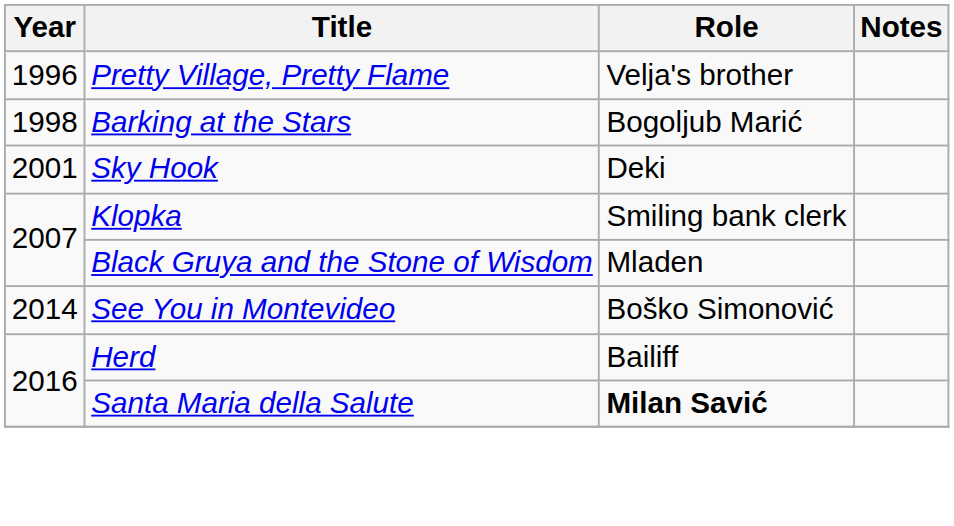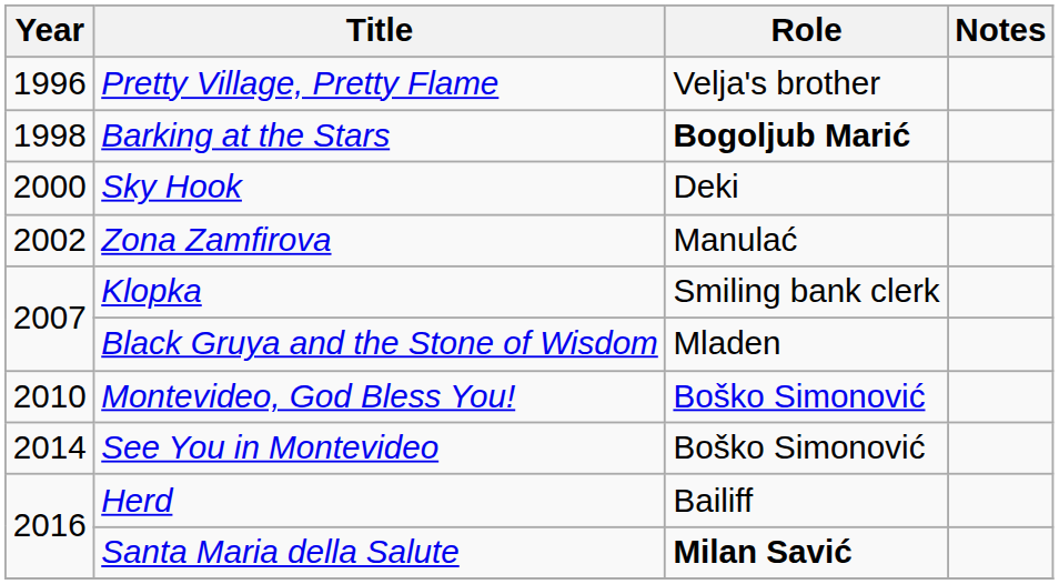Barking at the Stars | Role: normal -> bold
Sky Hook | Year: 2001 -> 2000
+ row: 2002 | Zona Zamfirova | Manulać
+ row: 2010 | Montevideo, God Bless You! | Boško Simonović
